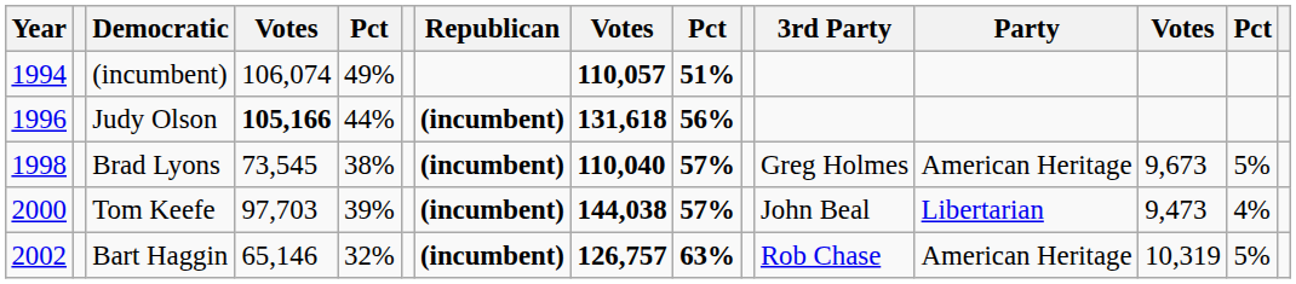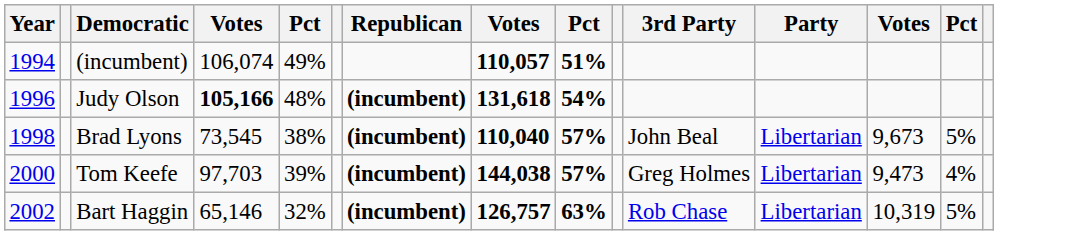Judy Olson | column 5: 44% -> 48%
Judy Olson | column 9: 56% -> 54%
Brad Lyons | 3rd Party: Greg Holmes -> John Beal
Brad Lyons | Party: American Heritage -> Libertarian
Tom Keefe | 3rd Party: John Beal -> Greg Holmes
Bart Haggin | Party: American Heritage -> Libertarian
